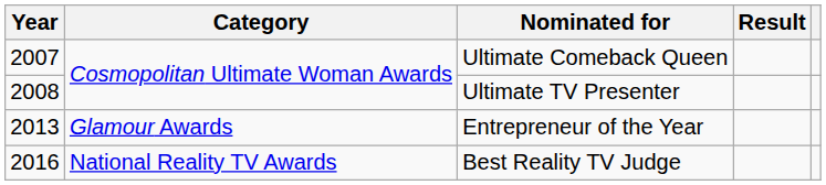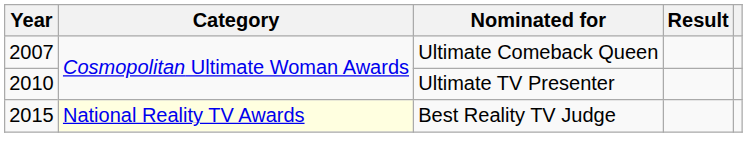Ultimate TV Presenter | Year: 2008 -> 2010
- row: 2013 | Glamour Awards | Entrepreneur of the Year
Best Reality TV Judge | Year: 2016 -> 2015
Best Reality TV Judge | Category: no background -> lightyellow background
